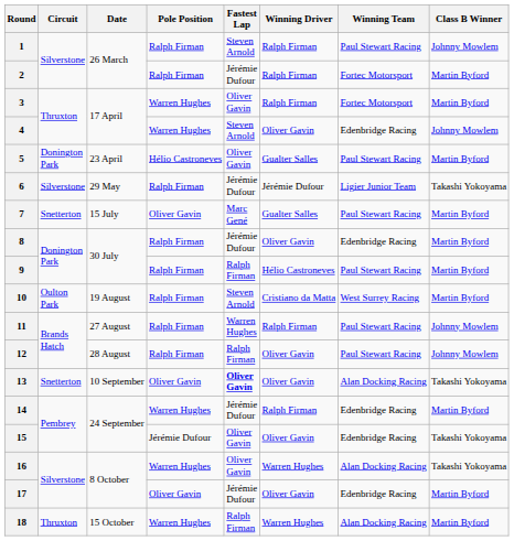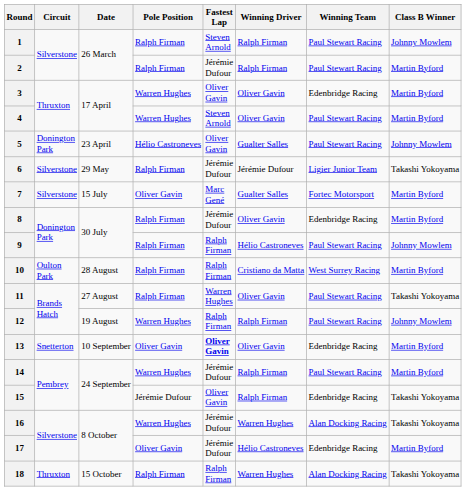2 | Winning Team: Fortec Motorsport -> Paul Stewart Racing
3 | Winning Driver: Ralph Firman -> Oliver Gavin
3 | Winning Team: Fortec Motorsport -> Edenbridge Racing
4 | Winning Team: Edenbridge Racing -> Paul Stewart Racing
4 | Class B Winner: Johnny Mowlem -> Martin Byford
5 | Class B Winner: Martin Byford -> Johnny Mowlem
7 | Circuit: Snetterton -> Silverstone
7 | Winning Team: Paul Stewart Racing -> Fortec Motorsport
9 | Class B Winner: Martin Byford -> Johnny Mowlem
10 | Date: 19 August -> 28 August
10 | Fastest Lap: Steven Arnold -> Ralph Firman
11 | Winning Driver: Ralph Firman -> Oliver Gavin
11 | Class B Winner: Johnny Mowlem -> Takashi Yokoyama
12 | Date: 28 August -> 19 August
12 | Pole Position: Ralph Firman -> Warren Hughes
12 | Winning Driver: Oliver Gavin -> Ralph Firman
13 | Winning Team: Alan Docking Racing -> Edenbridge Racing
13 | Class B Winner: Takashi Yokoyama -> Martin Byford
14 | Winning Team: Edenbridge Racing -> Paul Stewart Racing
15 | Winning Driver: Oliver Gavin -> Ralph Firman
16 | Fastest Lap: Oliver Gavin -> Jérémie Dufour
17 | Winning Driver: Oliver Gavin -> Hélio Castroneves
18 | Pole Position: Warren Hughes -> Ralph Firman
18 | Class B Winner: Martin Byford -> Takashi Yokoyama
